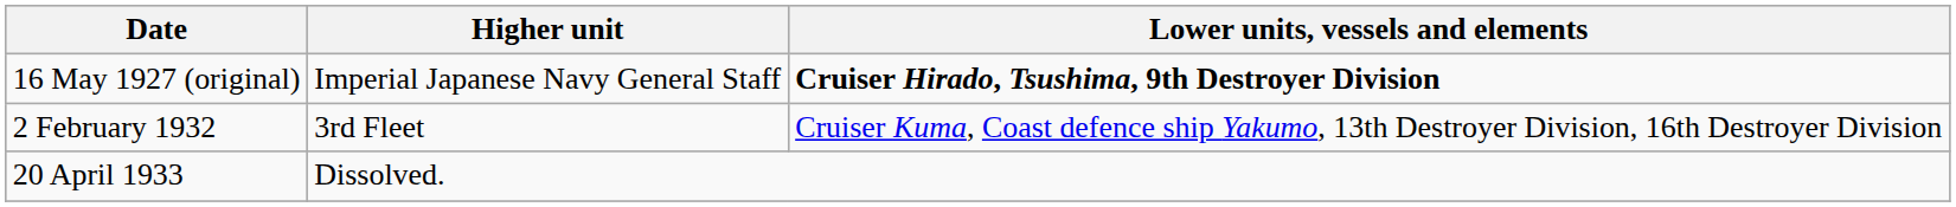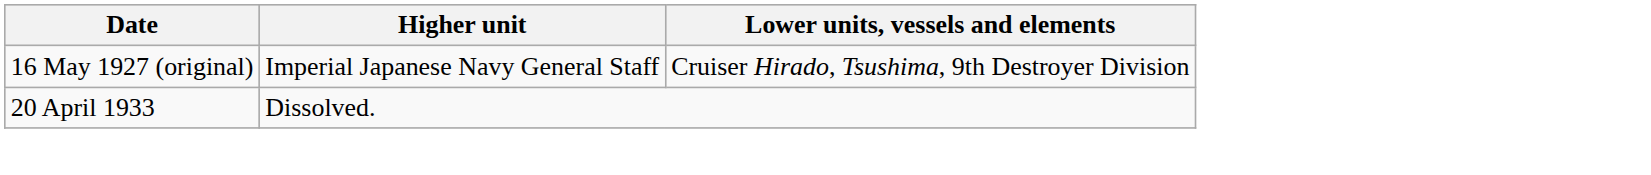16 May 1927 (original) | Lower units, vessels and elements: bold -> normal
- row: 2 February 1932 | 3rd Fleet | Cruiser Kuma, Coast defence ship Yakumo, 13th Destroyer Division, 16th Destroyer Division
